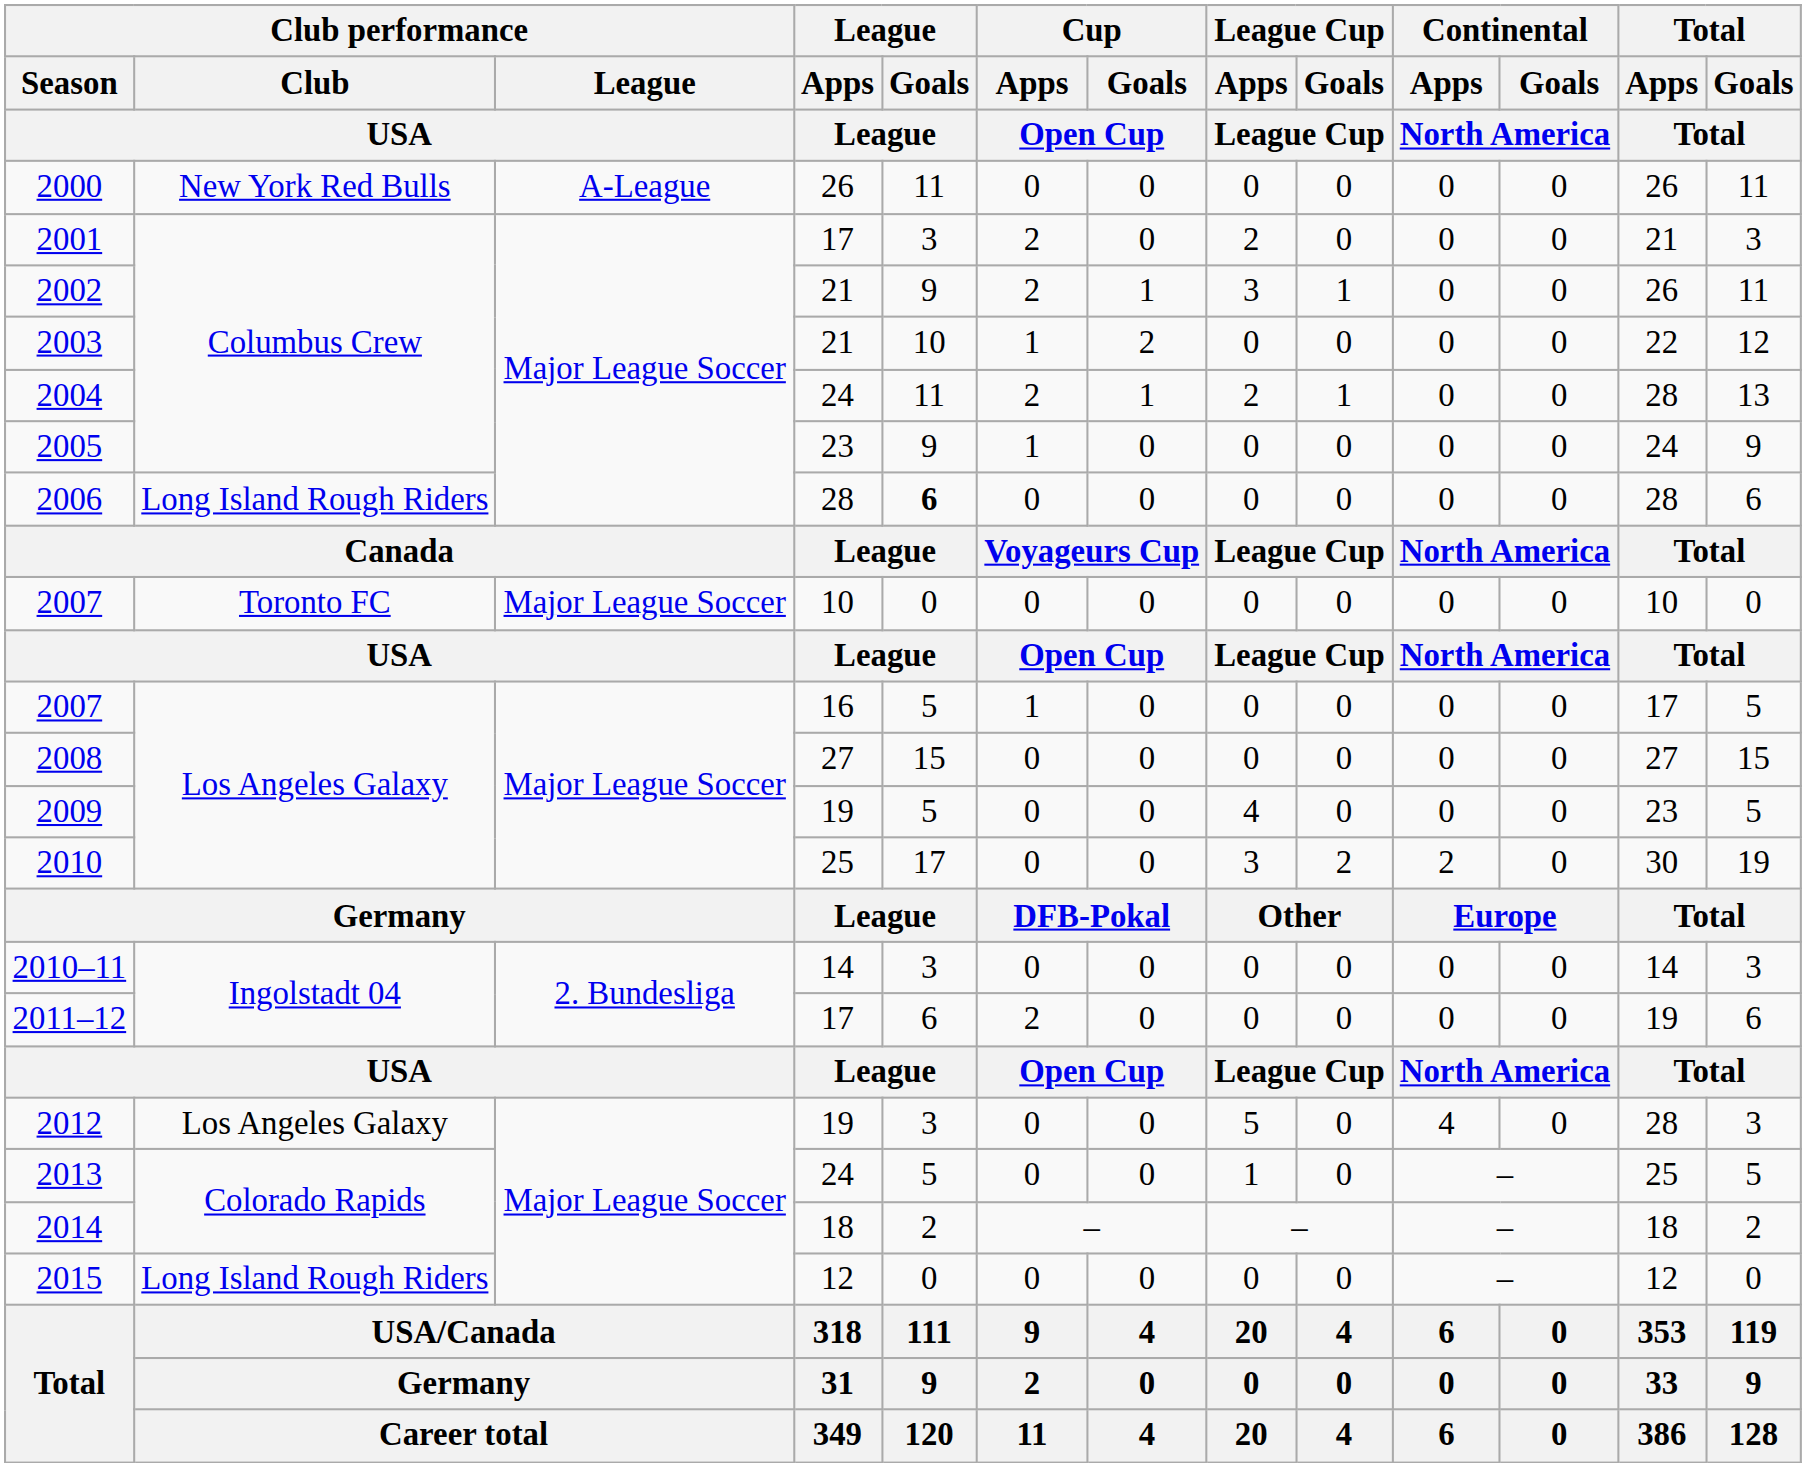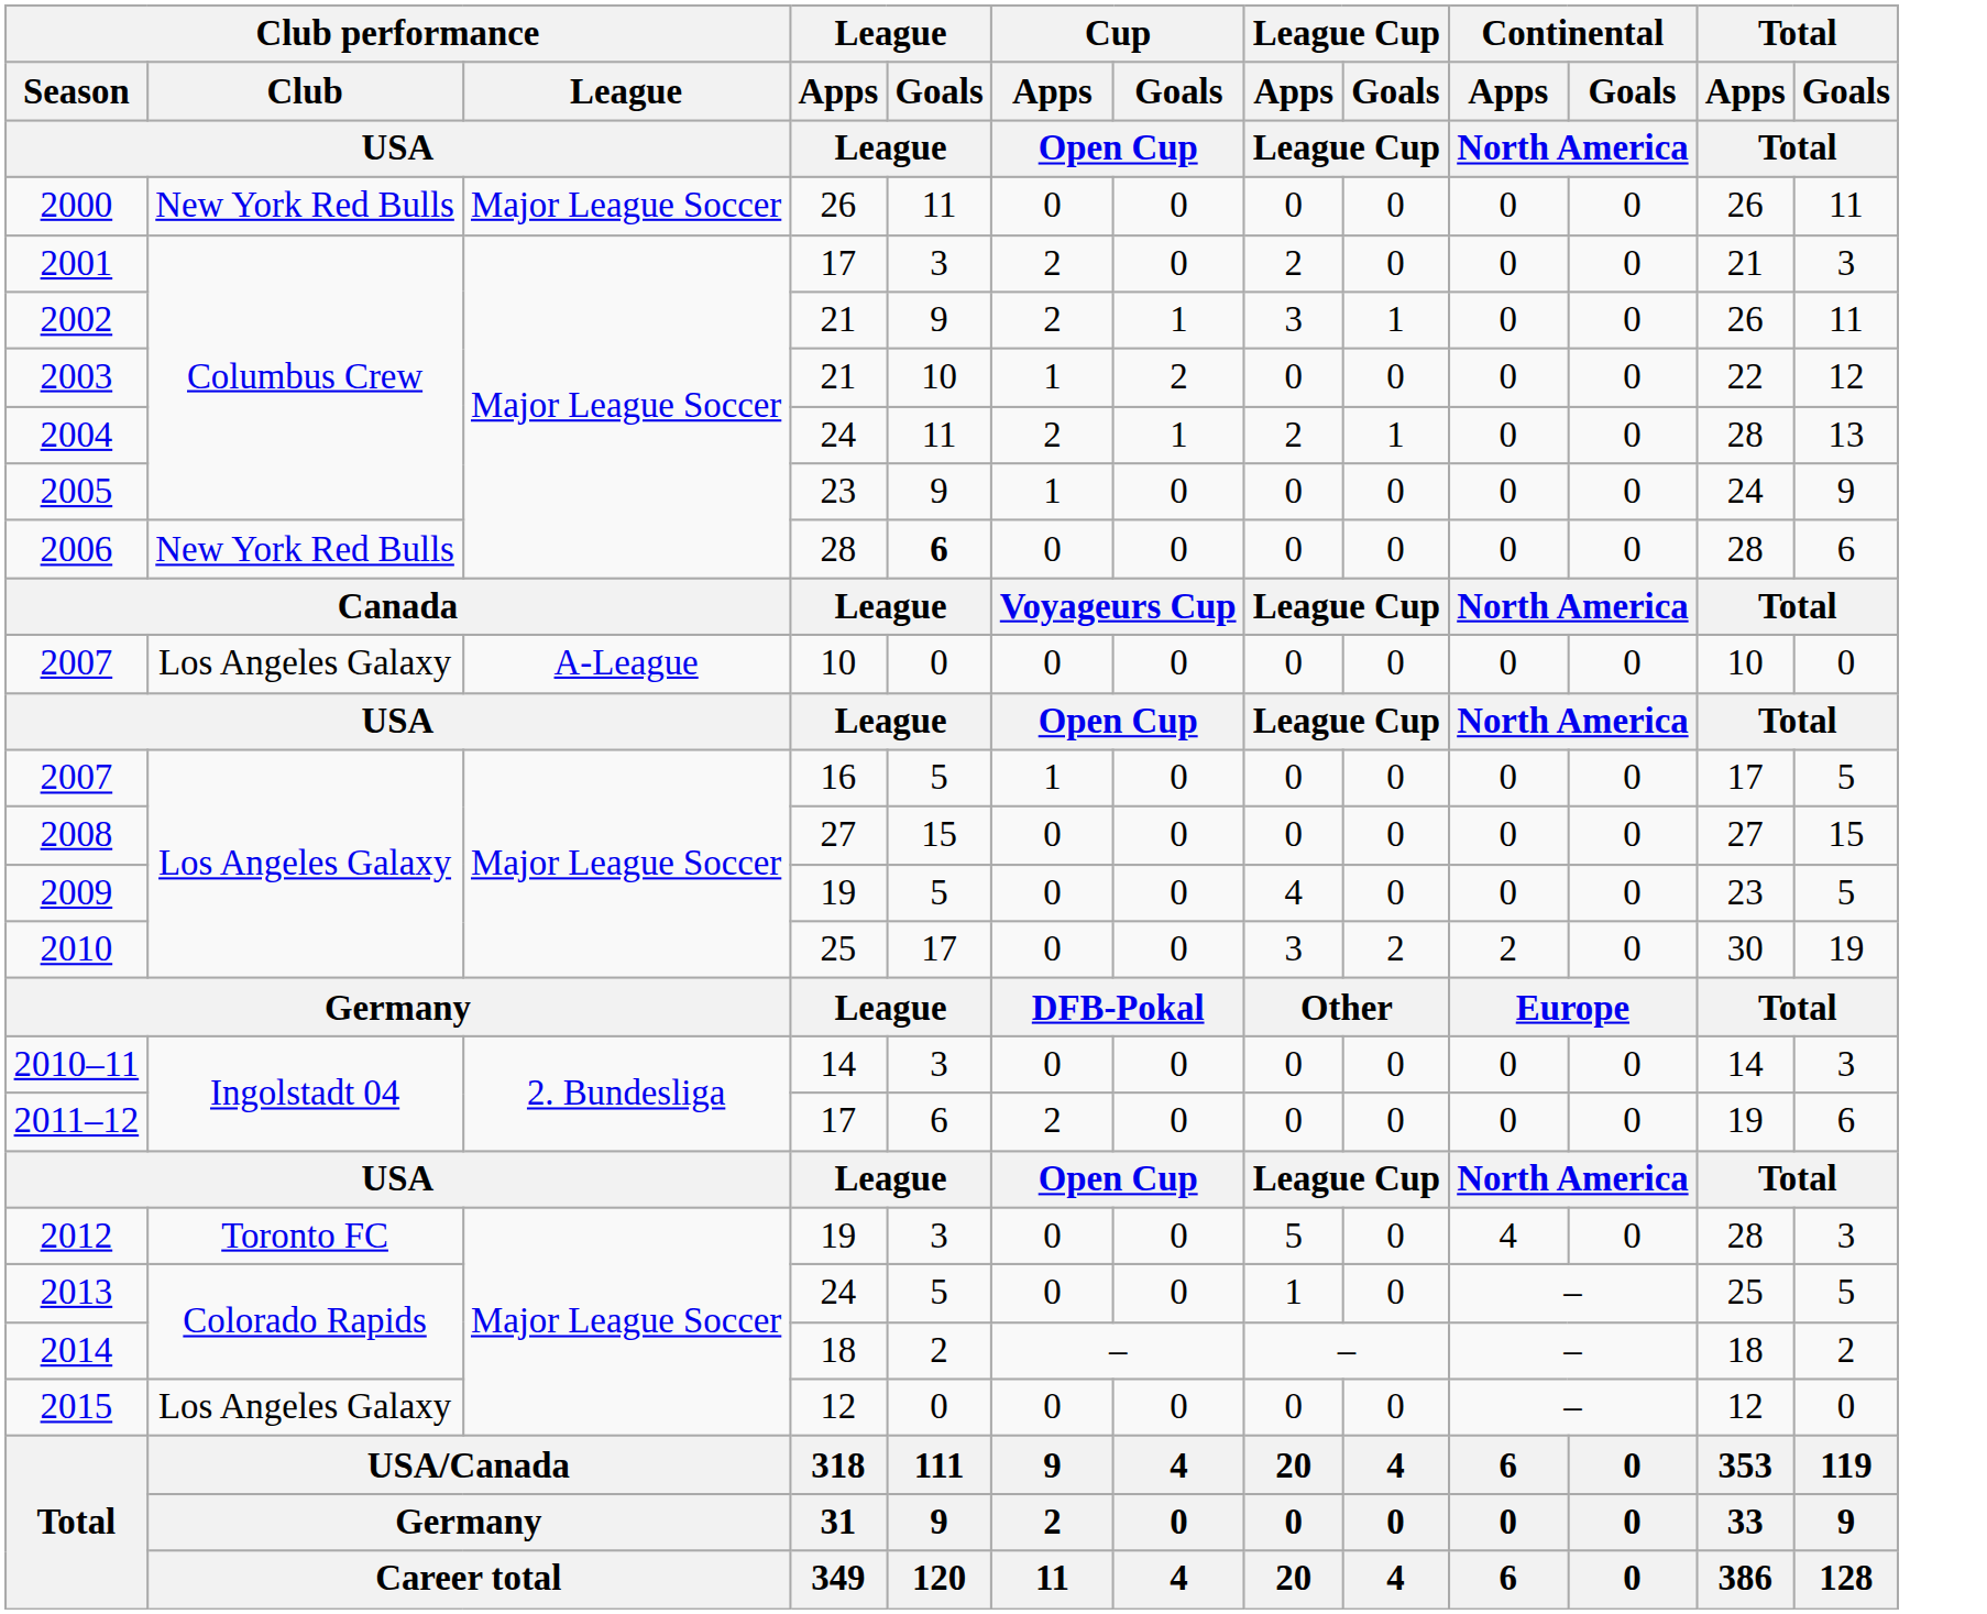2000 | Club performance / League / USA: A-League -> Major League Soccer
2006 | Club performance / Club / USA: Long Island Rough Riders -> New York Red Bulls
2007 / 10 | Club performance / Club / USA: Toronto FC -> Los Angeles Galaxy
2007 / 10 | Club performance / League / USA: Major League Soccer -> A-League
2012 | Club performance / Club / USA: Los Angeles Galaxy -> Toronto FC
2015 | Club performance / Club / USA: Long Island Rough Riders -> Los Angeles Galaxy
